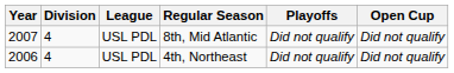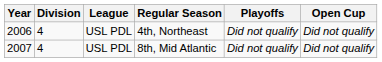rows swapped: 4th, Northeast <-> 8th, Mid Atlantic
